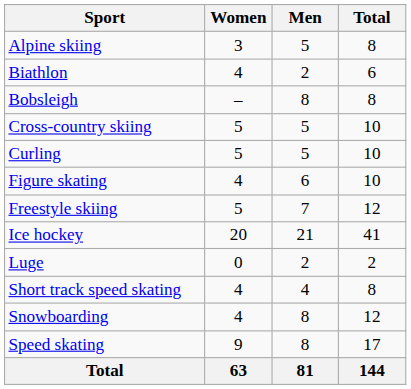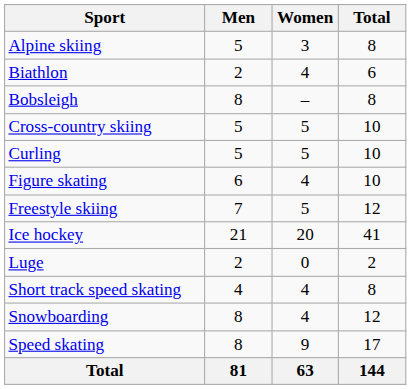columns swapped: Men <-> Women
